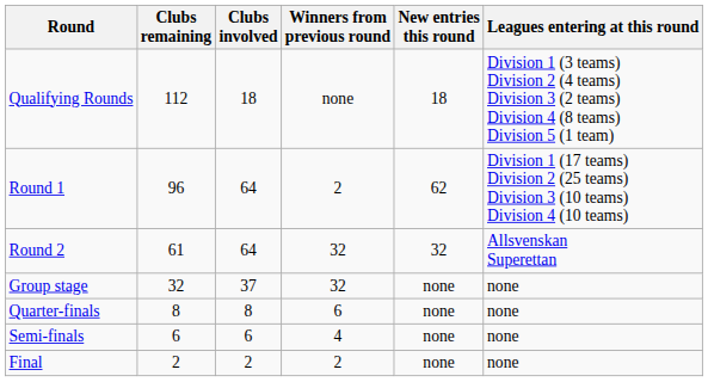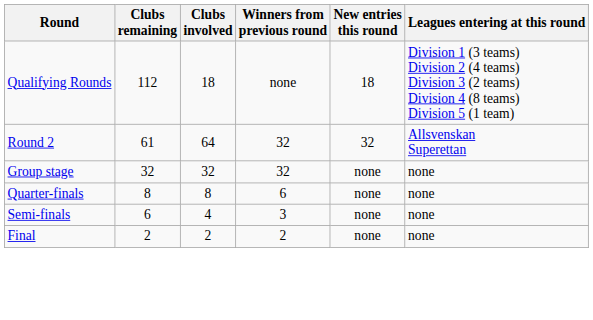- row: Round 1 | 96 | 64 | 2 | 62 | Division 1 (17 teams) Division 2 (25 teams) Division 3 (10 teams) Division 4 (10 teams)
Group stage | Clubs involved: 37 -> 32
Semi-finals | Clubs involved: 6 -> 4
Semi-finals | Winners from previous round: 4 -> 3
